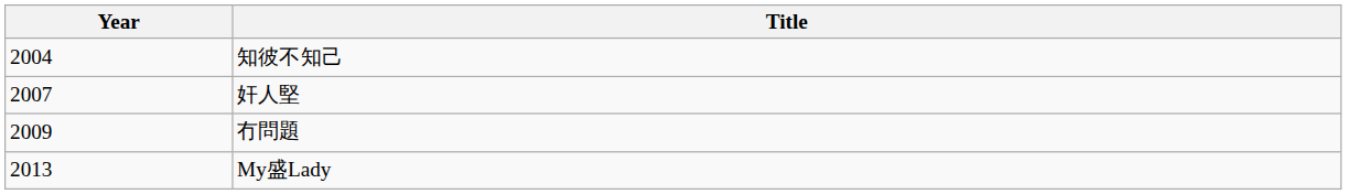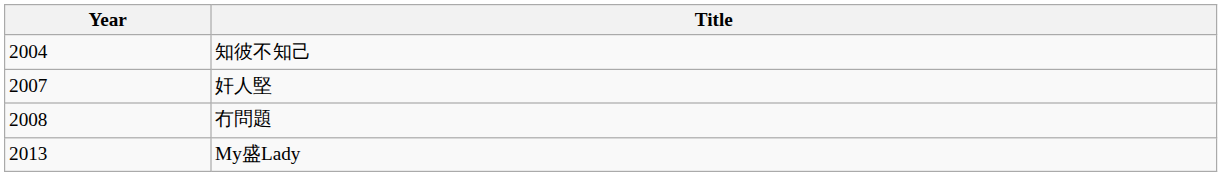冇問題 | Year: 2009 -> 2008
